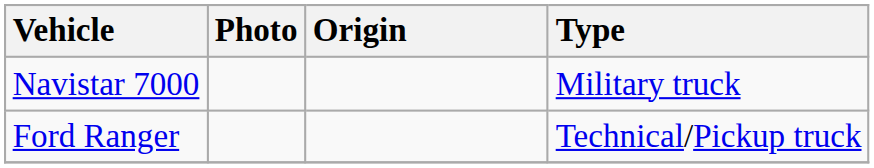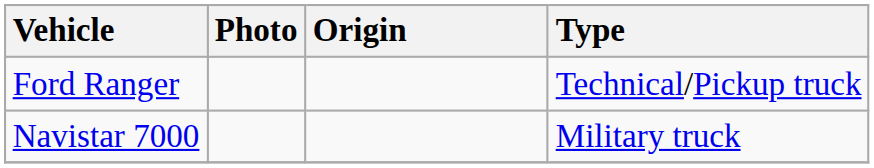rows swapped: Navistar 7000 <-> Ford Ranger
